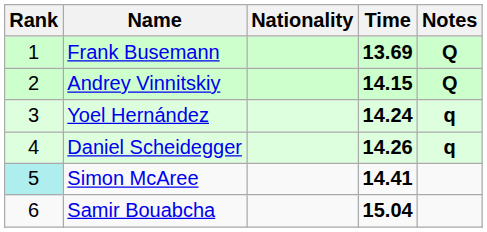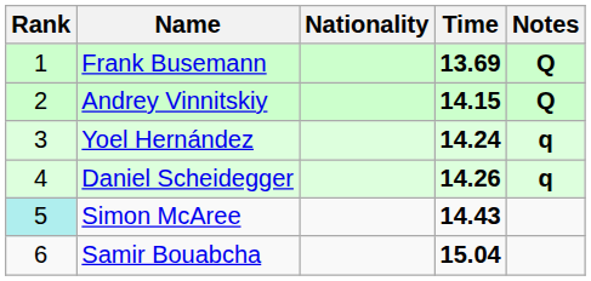Simon McAree | Time: 14.41 -> 14.43
